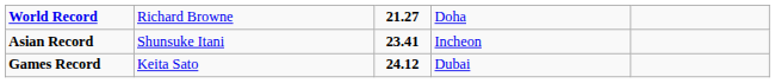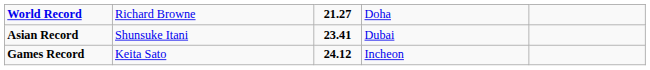Asian Record | column 4: Incheon -> Dubai
Games Record | column 4: Dubai -> Incheon
